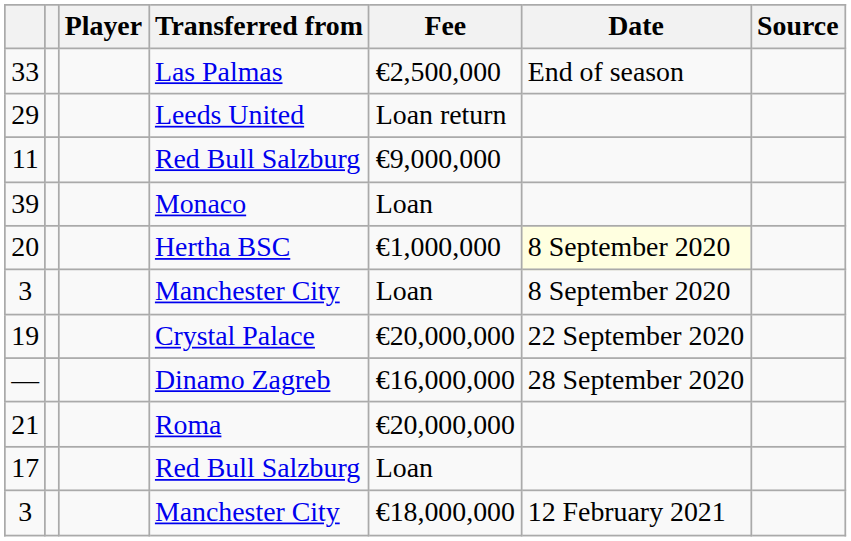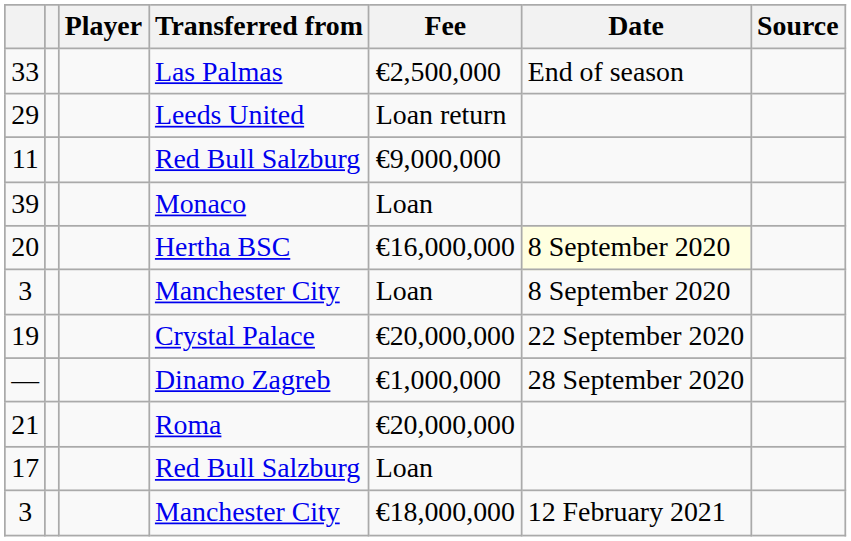20 | Fee: €1,000,000 -> €16,000,000
— | Fee: €16,000,000 -> €1,000,000
